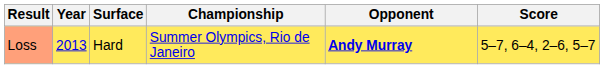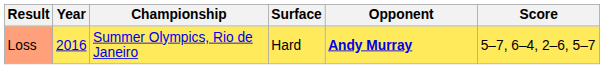columns swapped: Championship <-> Surface
Loss | Year: 2013 -> 2016
